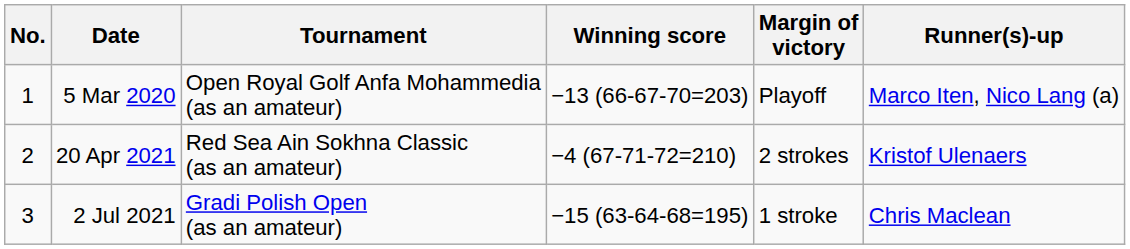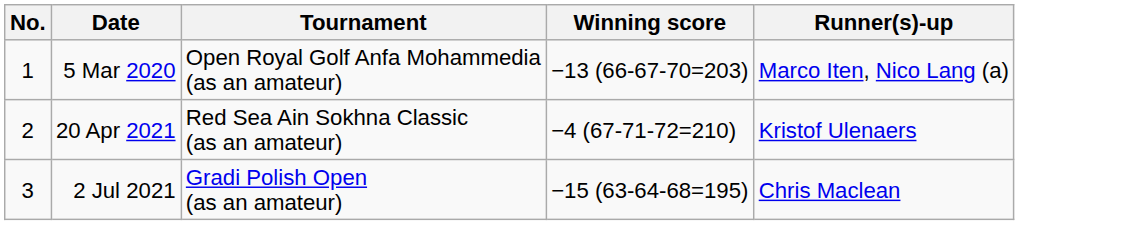- column: Margin of victory | Playoff | 2 strokes | 1 stroke
